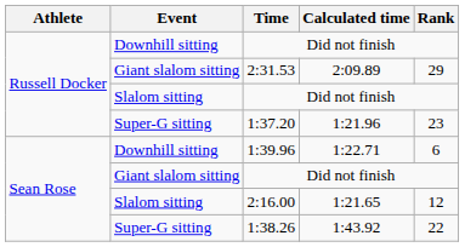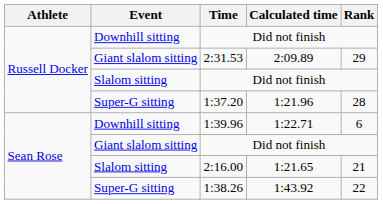1:37.20 | Rank: 23 -> 28
2:16.00 | Rank: 12 -> 21
